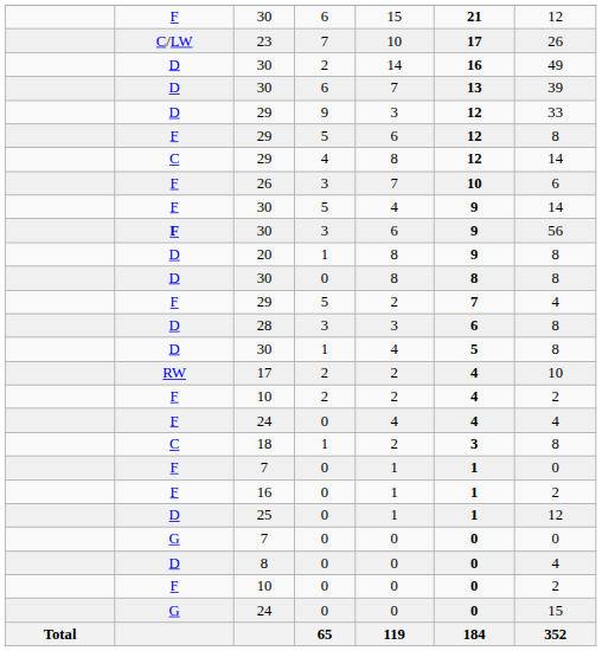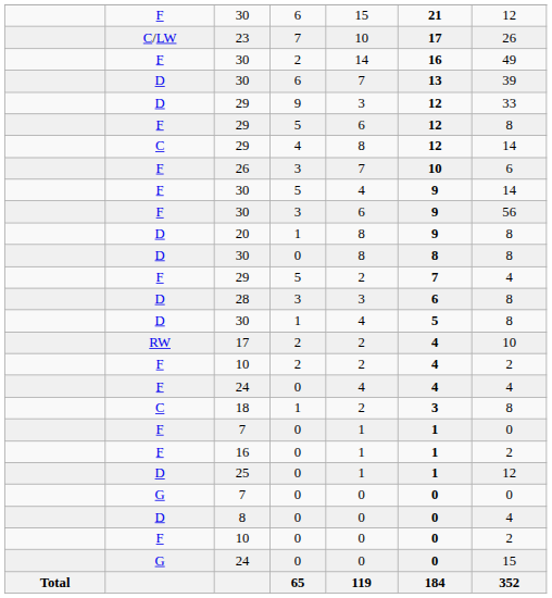30 / 2 | column 2: D -> F
30 / 3 | column 2: bold -> normal
